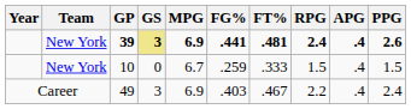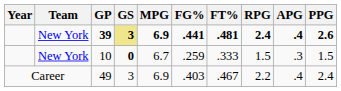10 | GS: normal -> bold
10 | APG: .4 -> .3
